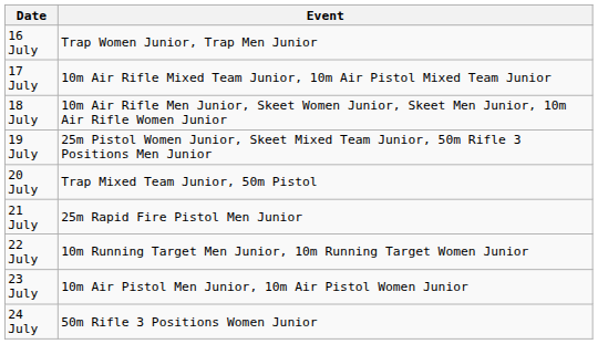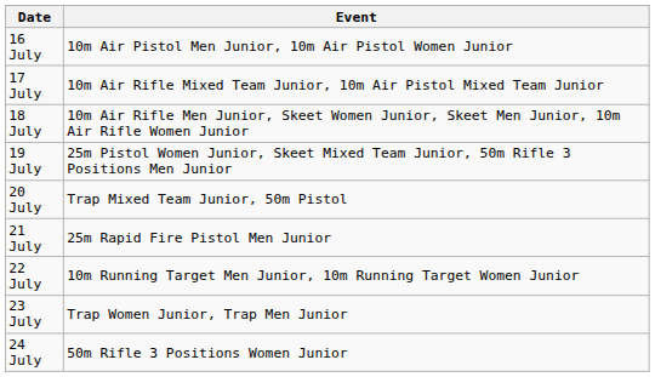16 July | Event: Trap Women Junior, Trap Men Junior -> 10m Air Pistol Men Junior, 10m Air Pistol Women Junior
23 July | Event: 10m Air Pistol Men Junior, 10m Air Pistol Women Junior -> Trap Women Junior, Trap Men Junior
